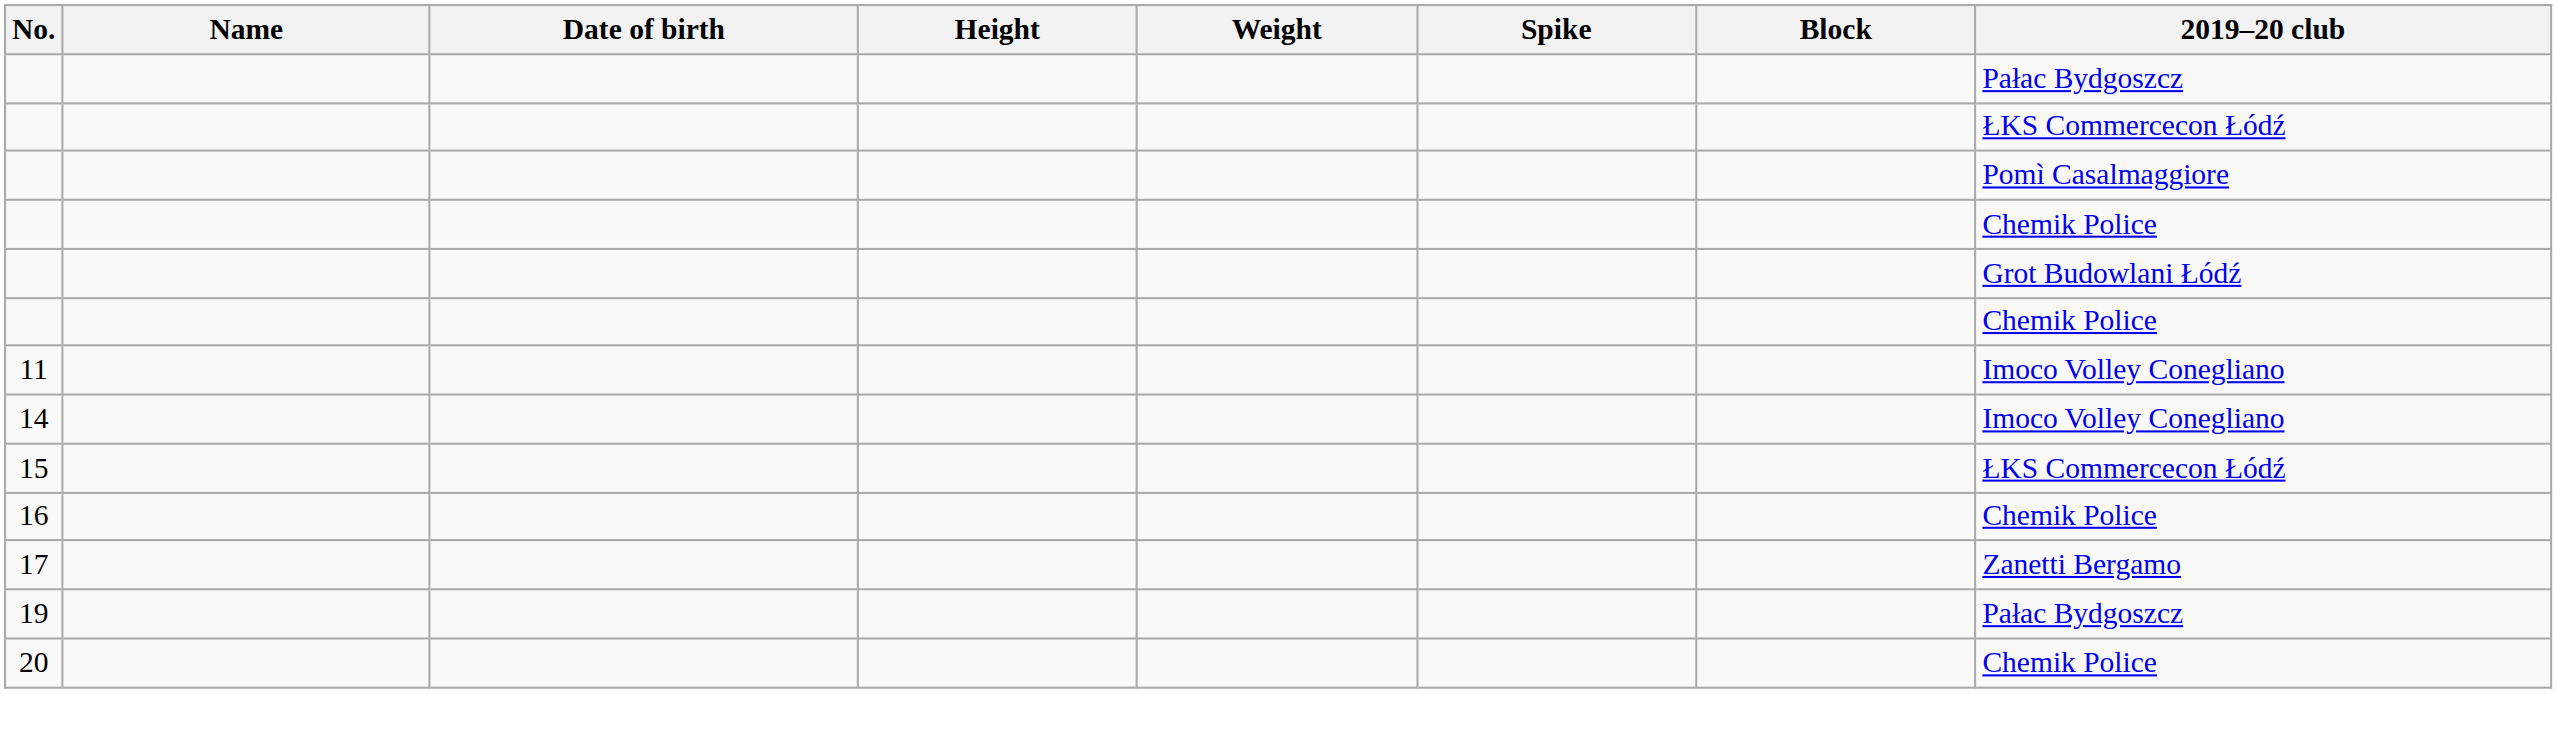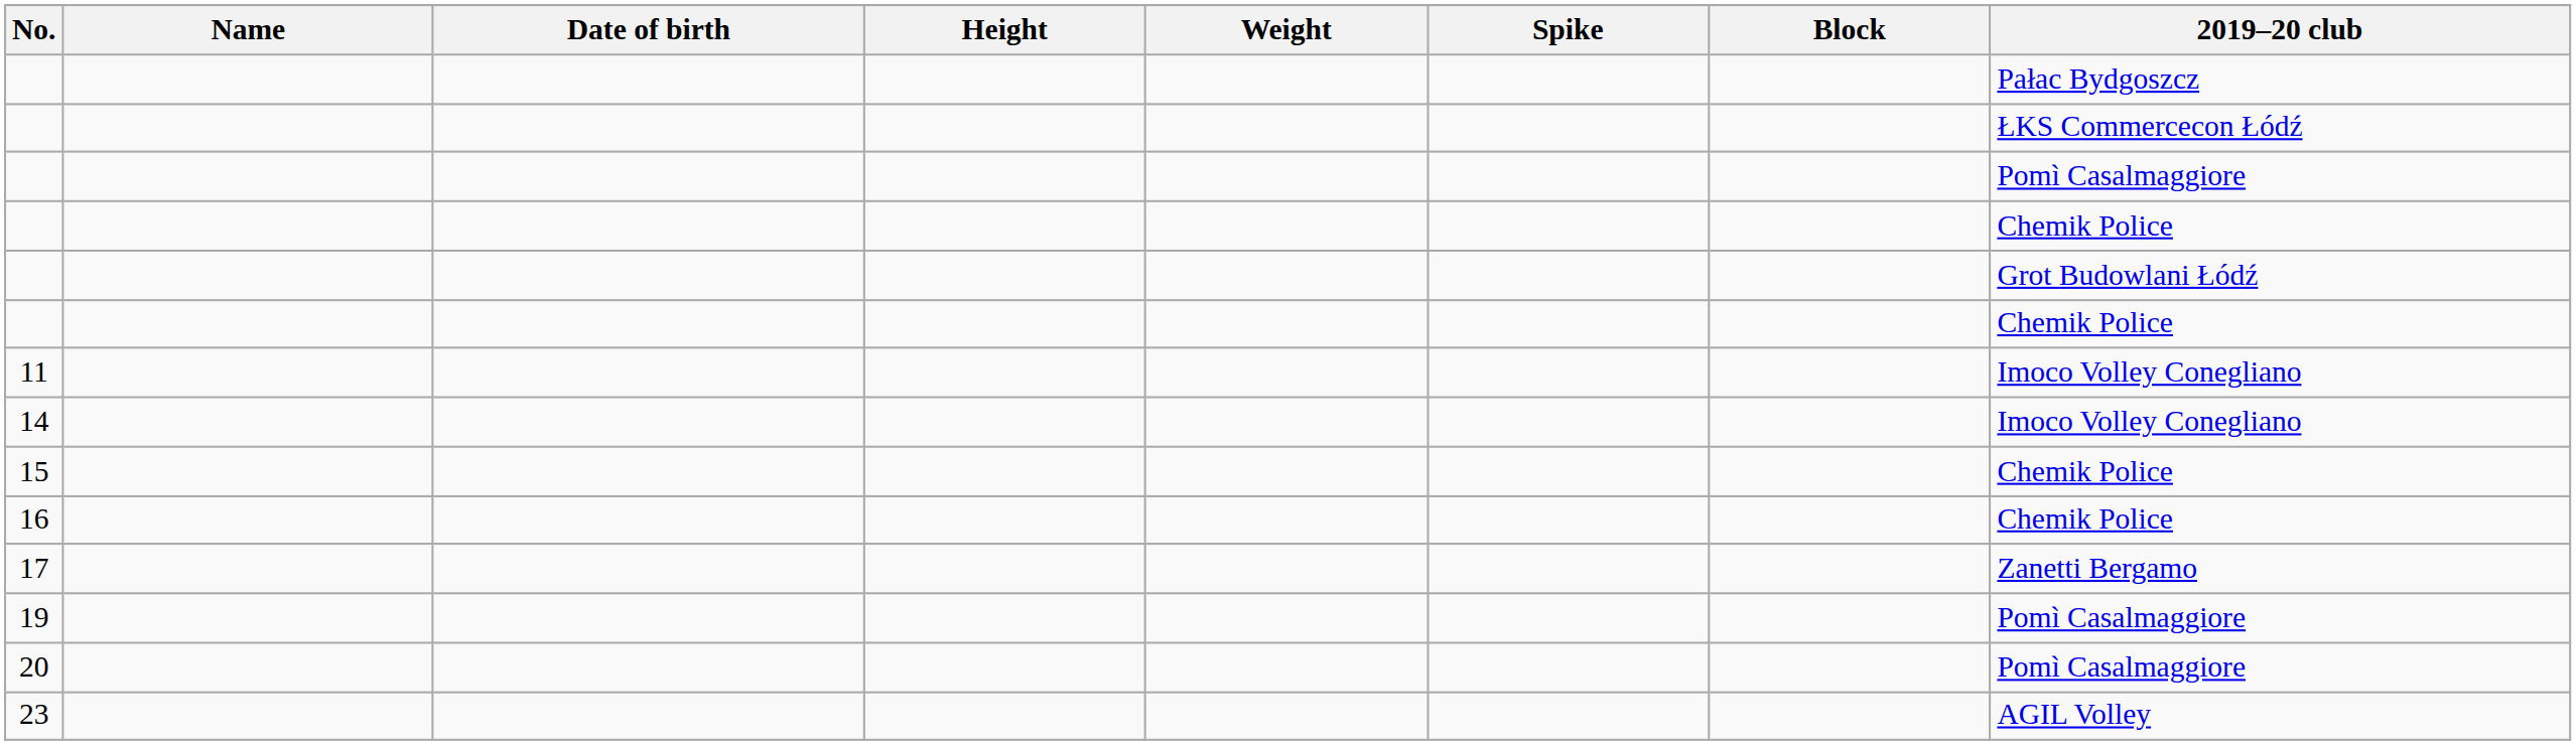15 | 2019–20 club: ŁKS Commercecon Łódź -> Chemik Police
19 | 2019–20 club: Pałac Bydgoszcz -> Pomì Casalmaggiore
20 | 2019–20 club: Chemik Police -> Pomì Casalmaggiore
+ row: 23 | AGIL Volley
